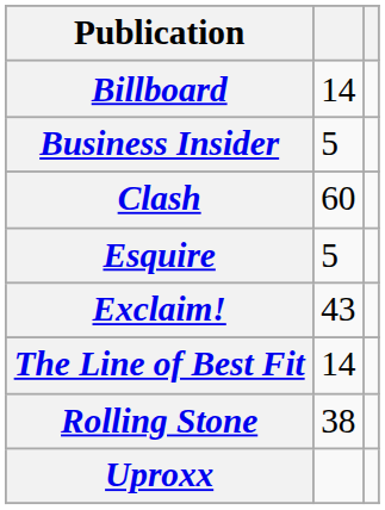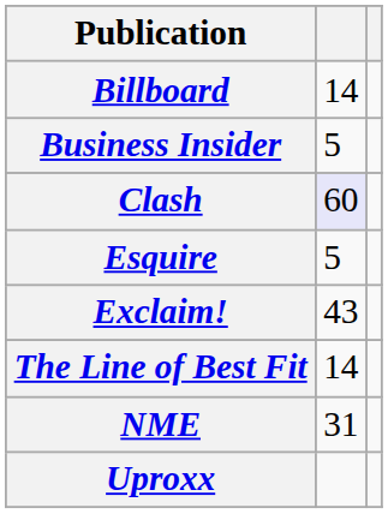Clash | column 2: no background -> lavender background
+ row: NME | 31
- row: Rolling Stone | 38
